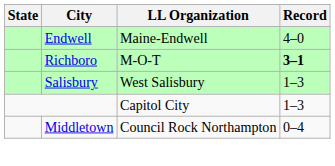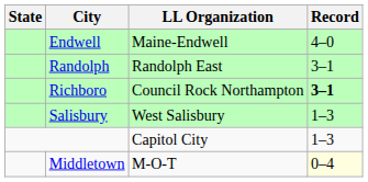+ row: Randolph | Randolph East | 3–1
Richboro | LL Organization: M-O-T -> Council Rock Northampton
Middletown | LL Organization: Council Rock Northampton -> M-O-T
Middletown | Record: no background -> lightyellow background
